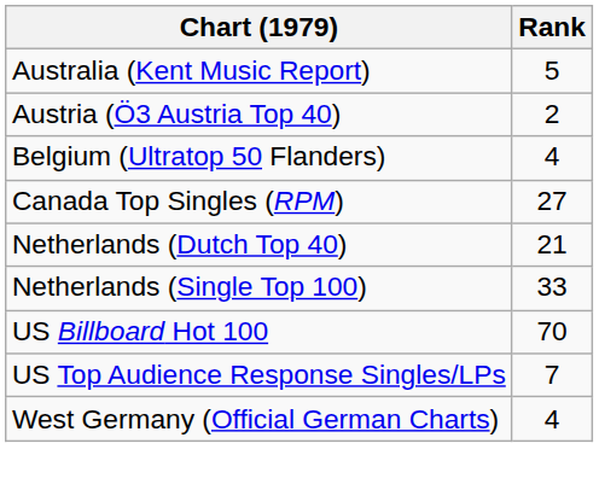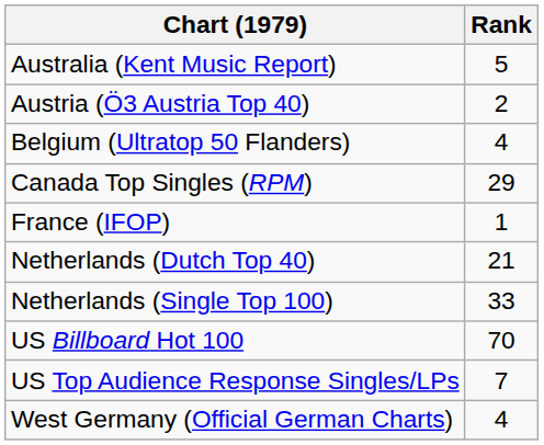Canada Top Singles (RPM) | Rank: 27 -> 29
+ row: France (IFOP) | 1
